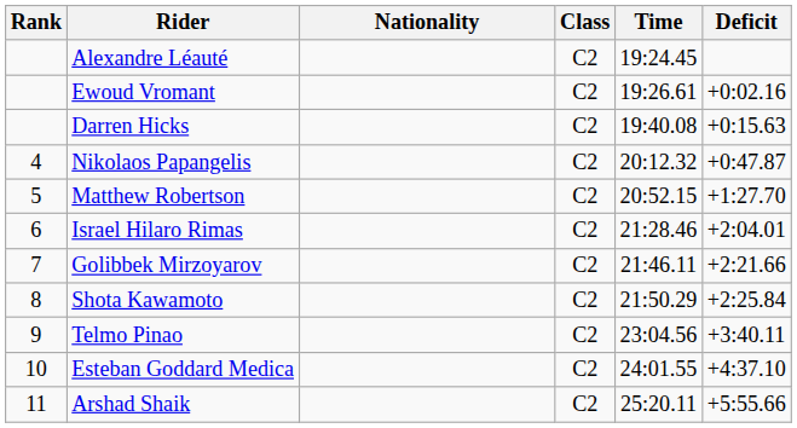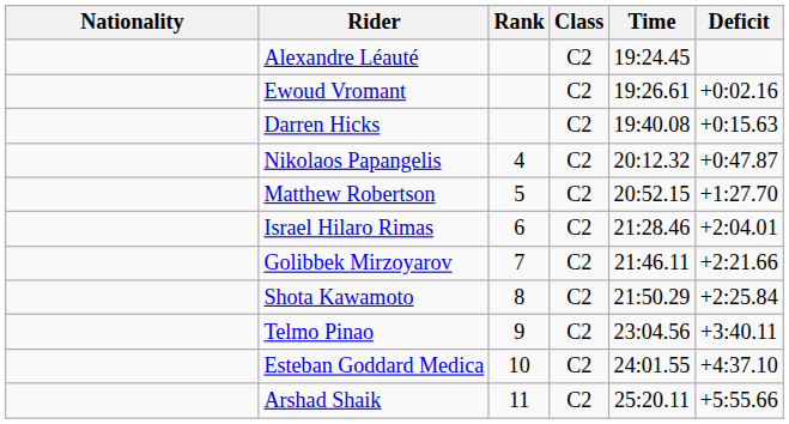columns swapped: Rank <-> Nationality
